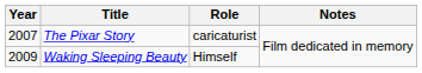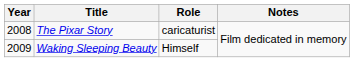The Pixar Story | Year: 2007 -> 2008
